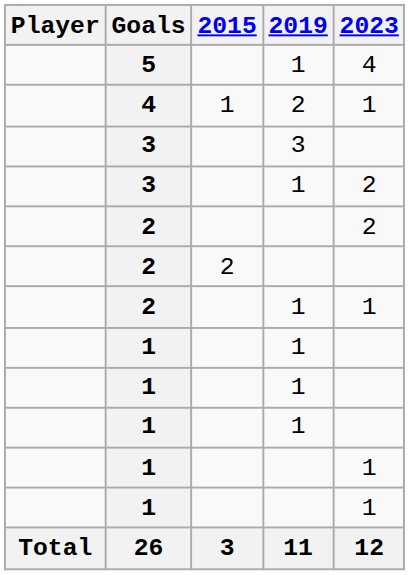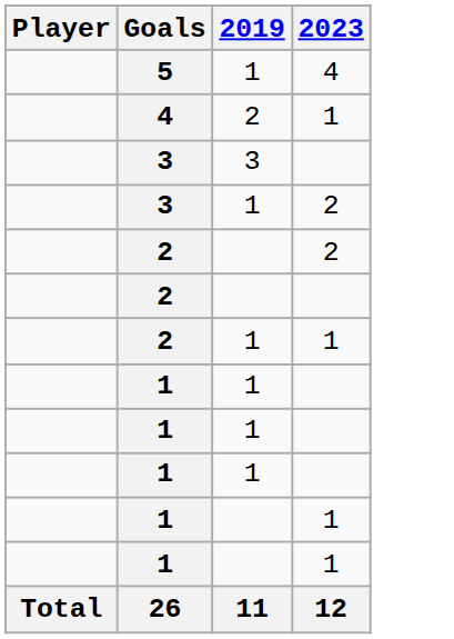- column: 2015 | 1 | 2 | 3
